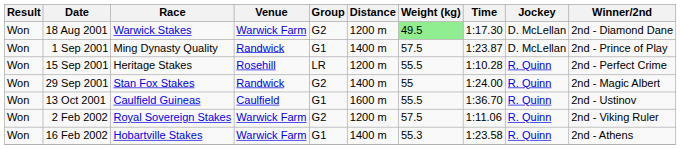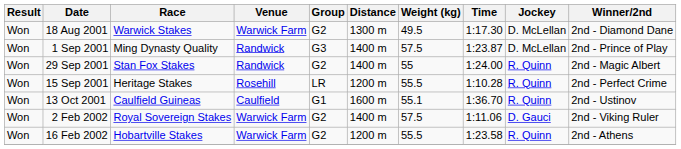18 Aug 2001 | Distance: 1200 m -> 1300 m
18 Aug 2001 | Weight (kg): lightgreen background -> no background
1 Sep 2001 | Group: G1 -> G3
rows swapped: 15 Sep 2001 <-> 29 Sep 2001
13 Oct 2001 | Weight (kg): 55.5 -> 55.1
2 Feb 2002 | Distance: 1200 m -> 1400 m
2 Feb 2002 | Jockey: R. Quinn -> D. Gauci
16 Feb 2002 | Group: G1 -> G2
16 Feb 2002 | Distance: 1400 m -> 1200 m
16 Feb 2002 | Weight (kg): 55.3 -> 55.5
